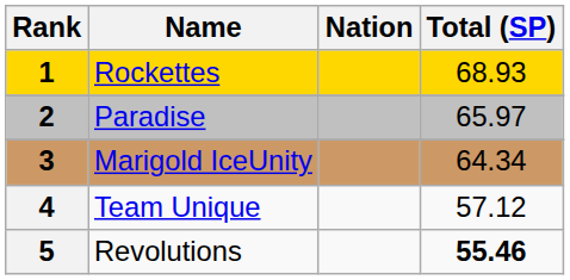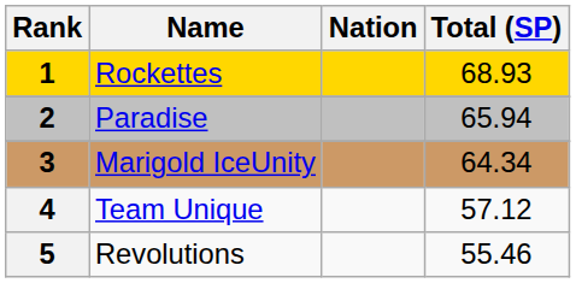Paradise | Total (SP): 65.97 -> 65.94
Revolutions | Total (SP): bold -> normal
